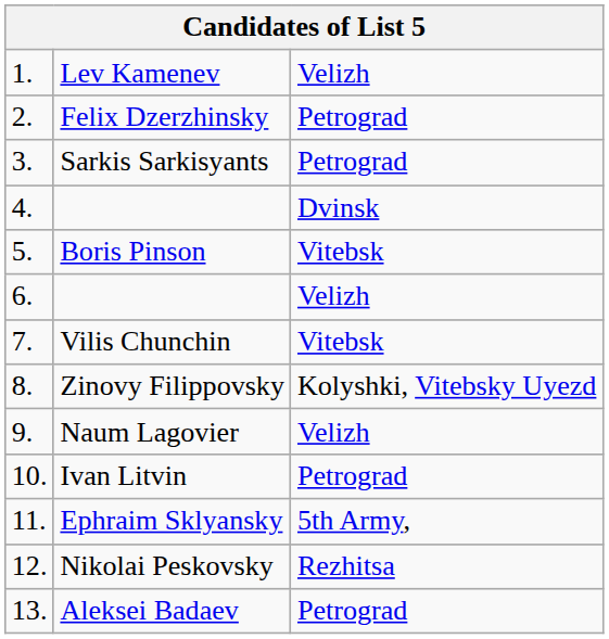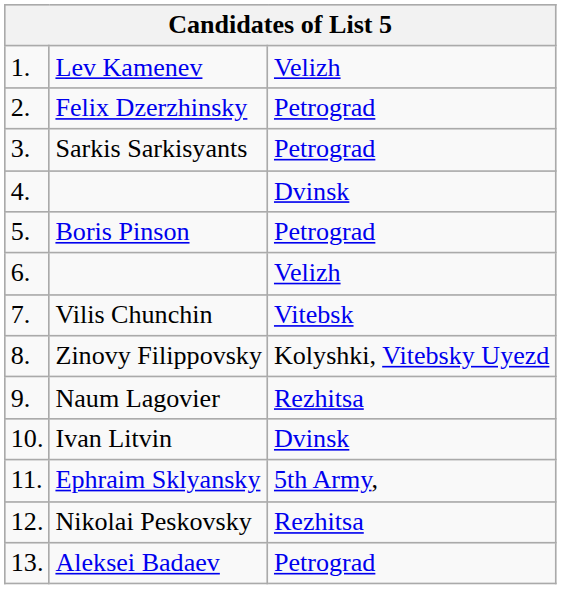Boris Pinson | column 3: Vitebsk -> Petrograd
Naum Lagovier | column 3: Velizh -> Rezhitsa
Ivan Litvin | column 3: Petrograd -> Dvinsk
